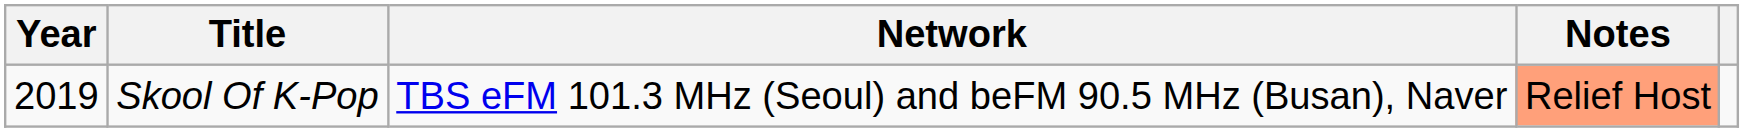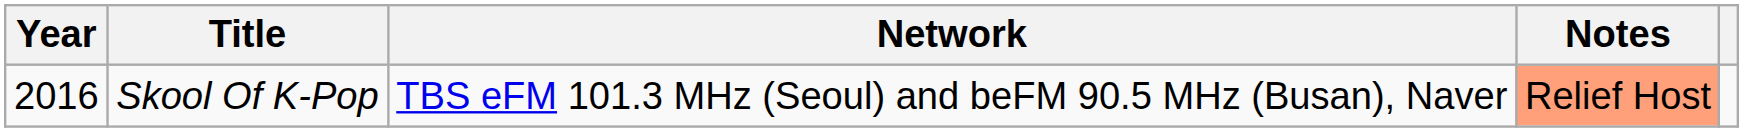Skool Of K-Pop | Year: 2019 -> 2016
